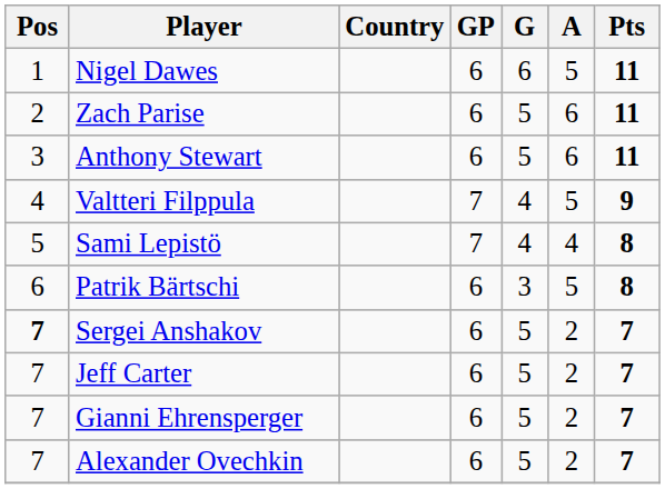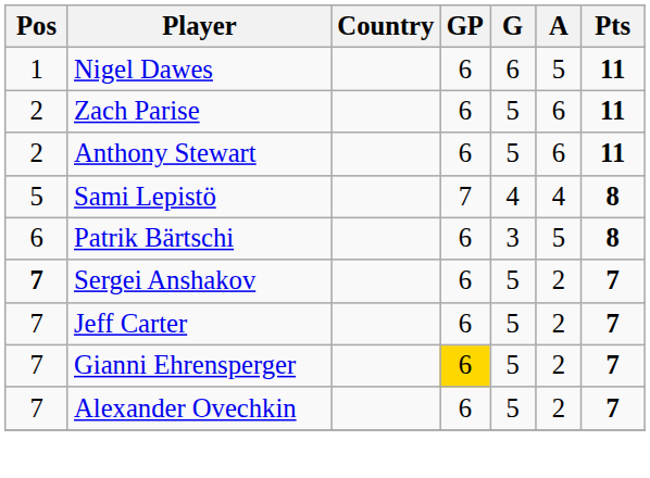Anthony Stewart | Pos: 3 -> 2
- row: 4 | Valtteri Filppula | 7 | 4 | 5 | 9
Gianni Ehrensperger | GP: no background -> gold background
